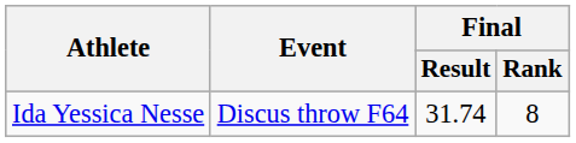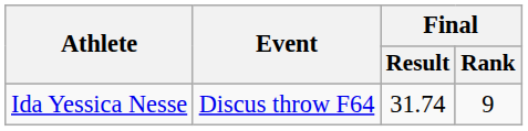Ida Yessica Nesse | Final / Rank: 8 -> 9
